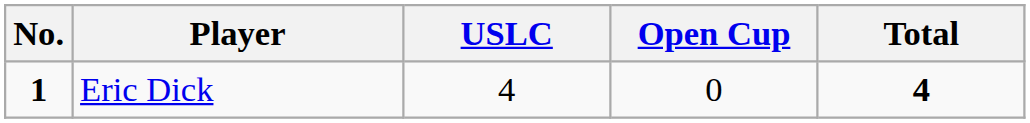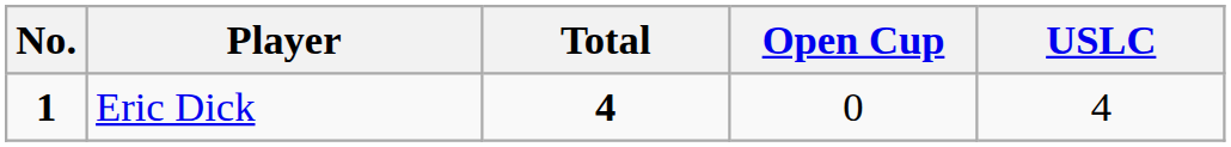columns swapped: USLC <-> Total
